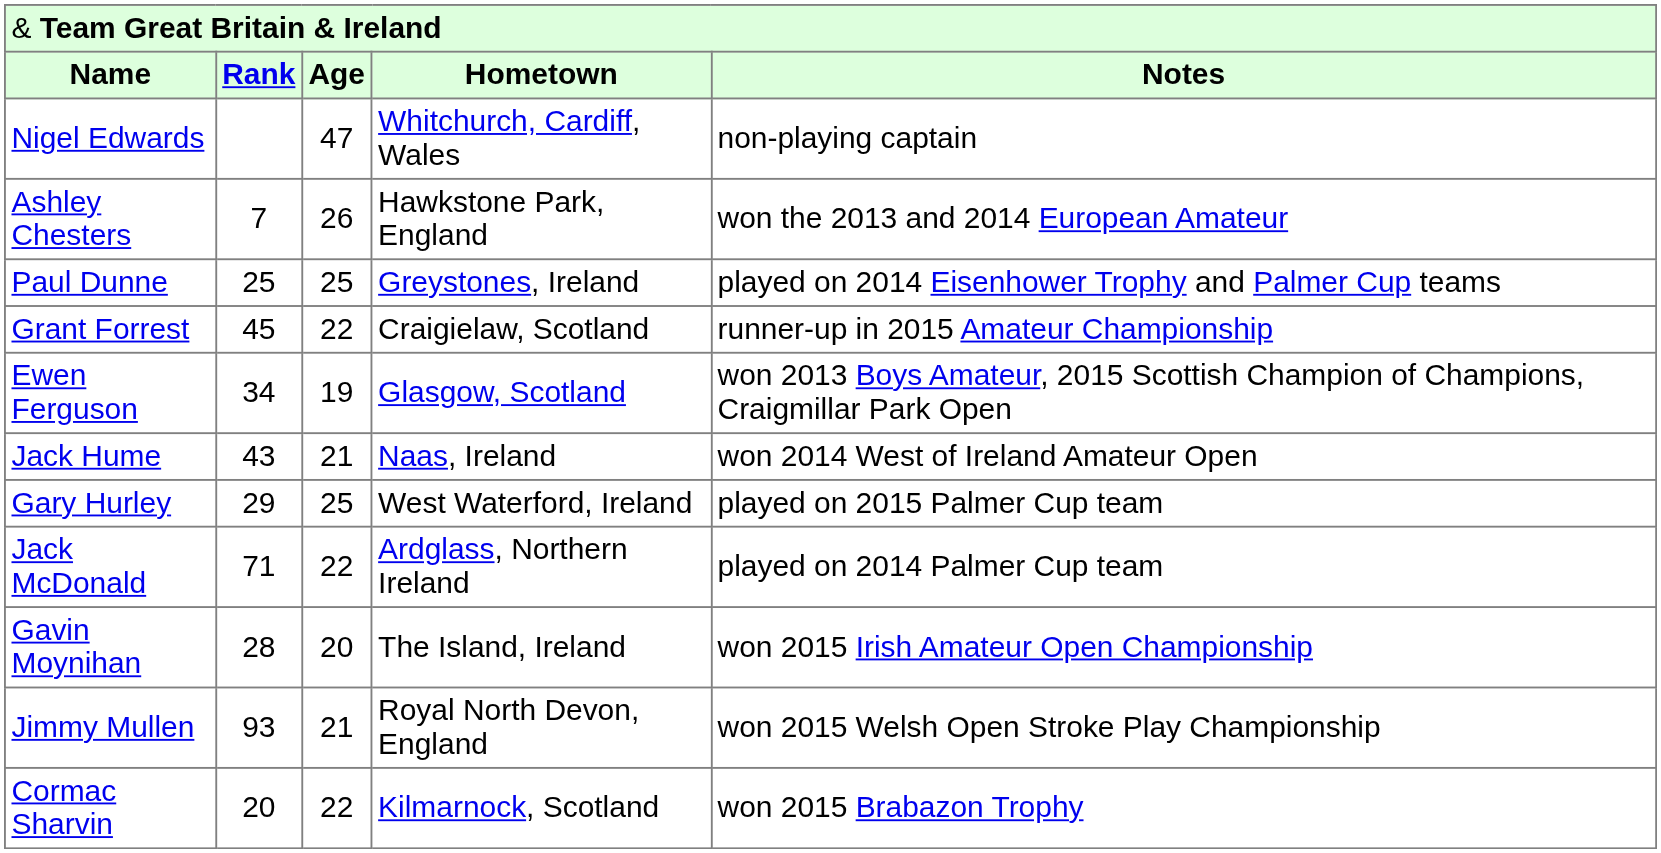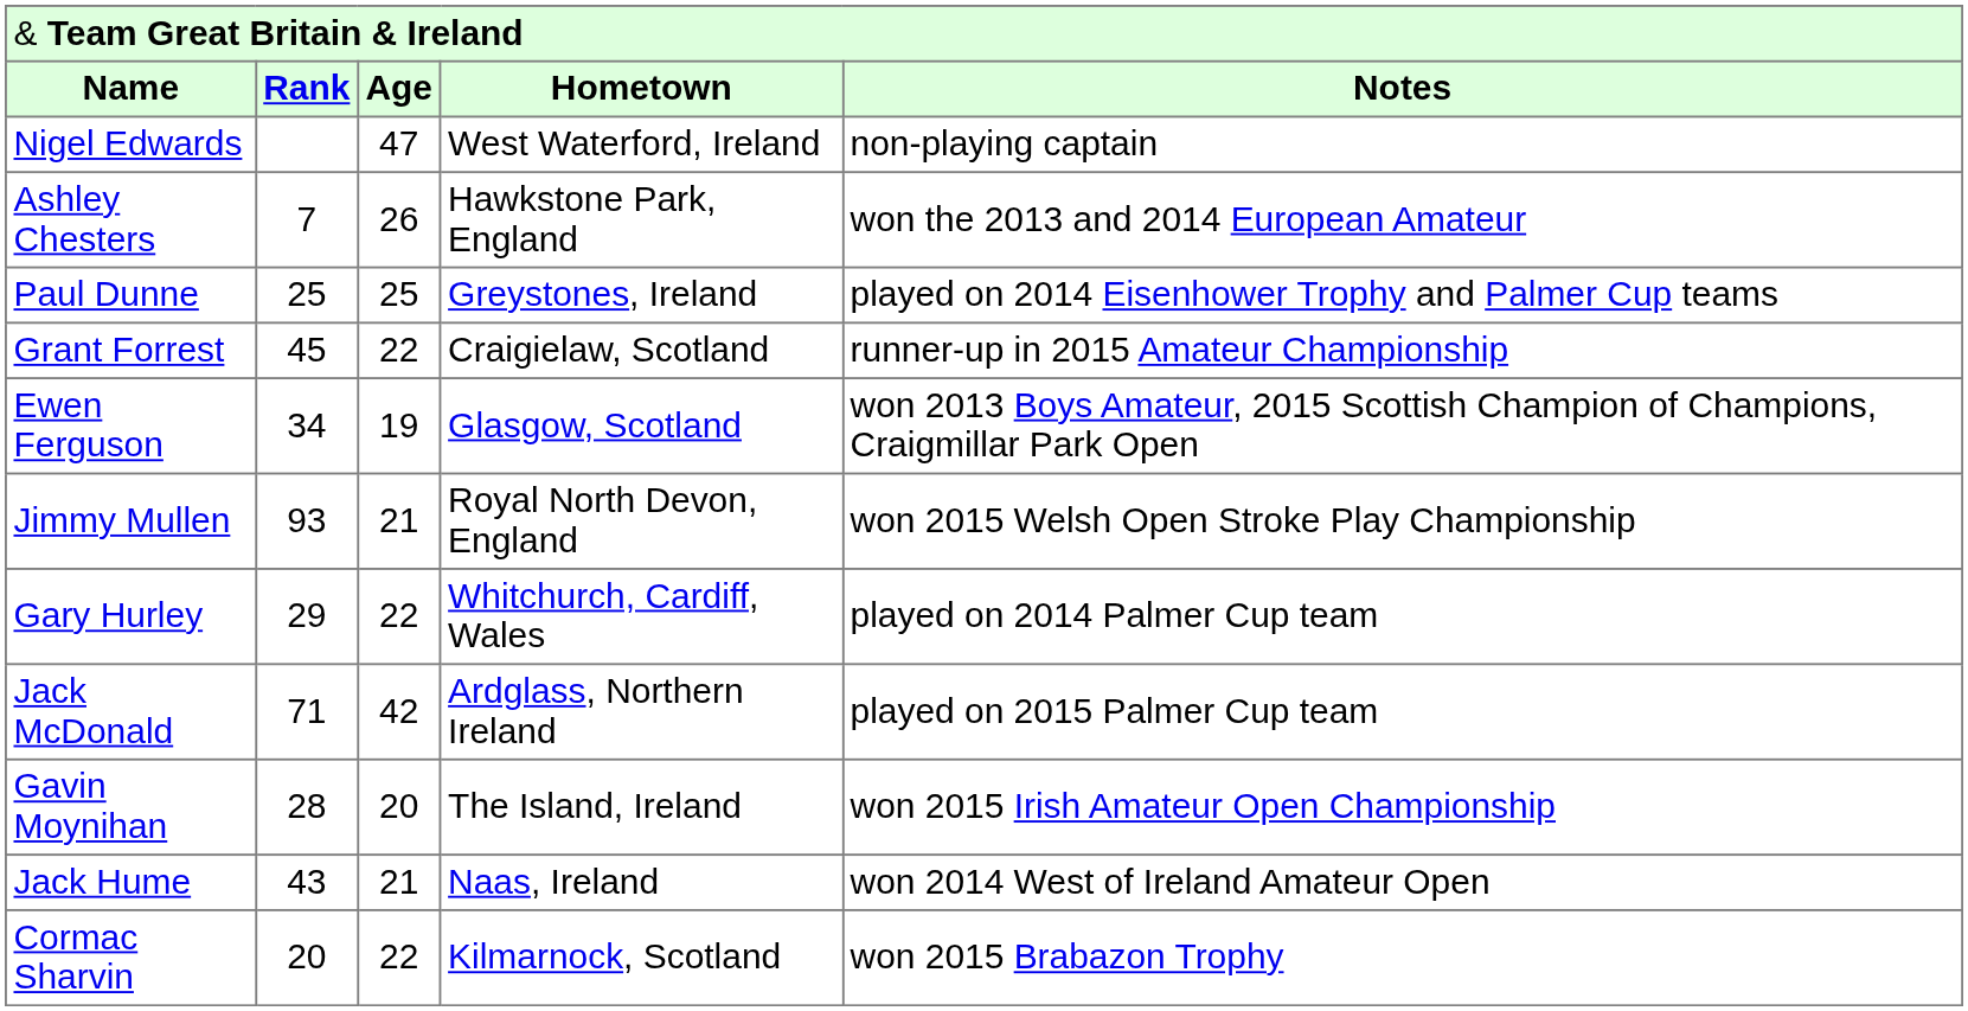Nigel Edwards | column 4: Whitchurch, Cardiff, Wales -> West Waterford, Ireland
rows swapped: Jack Hume <-> Jimmy Mullen
Gary Hurley | column 3: 25 -> 22
Gary Hurley | column 4: West Waterford, Ireland -> Whitchurch, Cardiff, Wales
Gary Hurley | column 5: played on 2015 Palmer Cup team -> played on 2014 Palmer Cup team
Jack McDonald | column 3: 22 -> 42
Jack McDonald | column 5: played on 2014 Palmer Cup team -> played on 2015 Palmer Cup team
